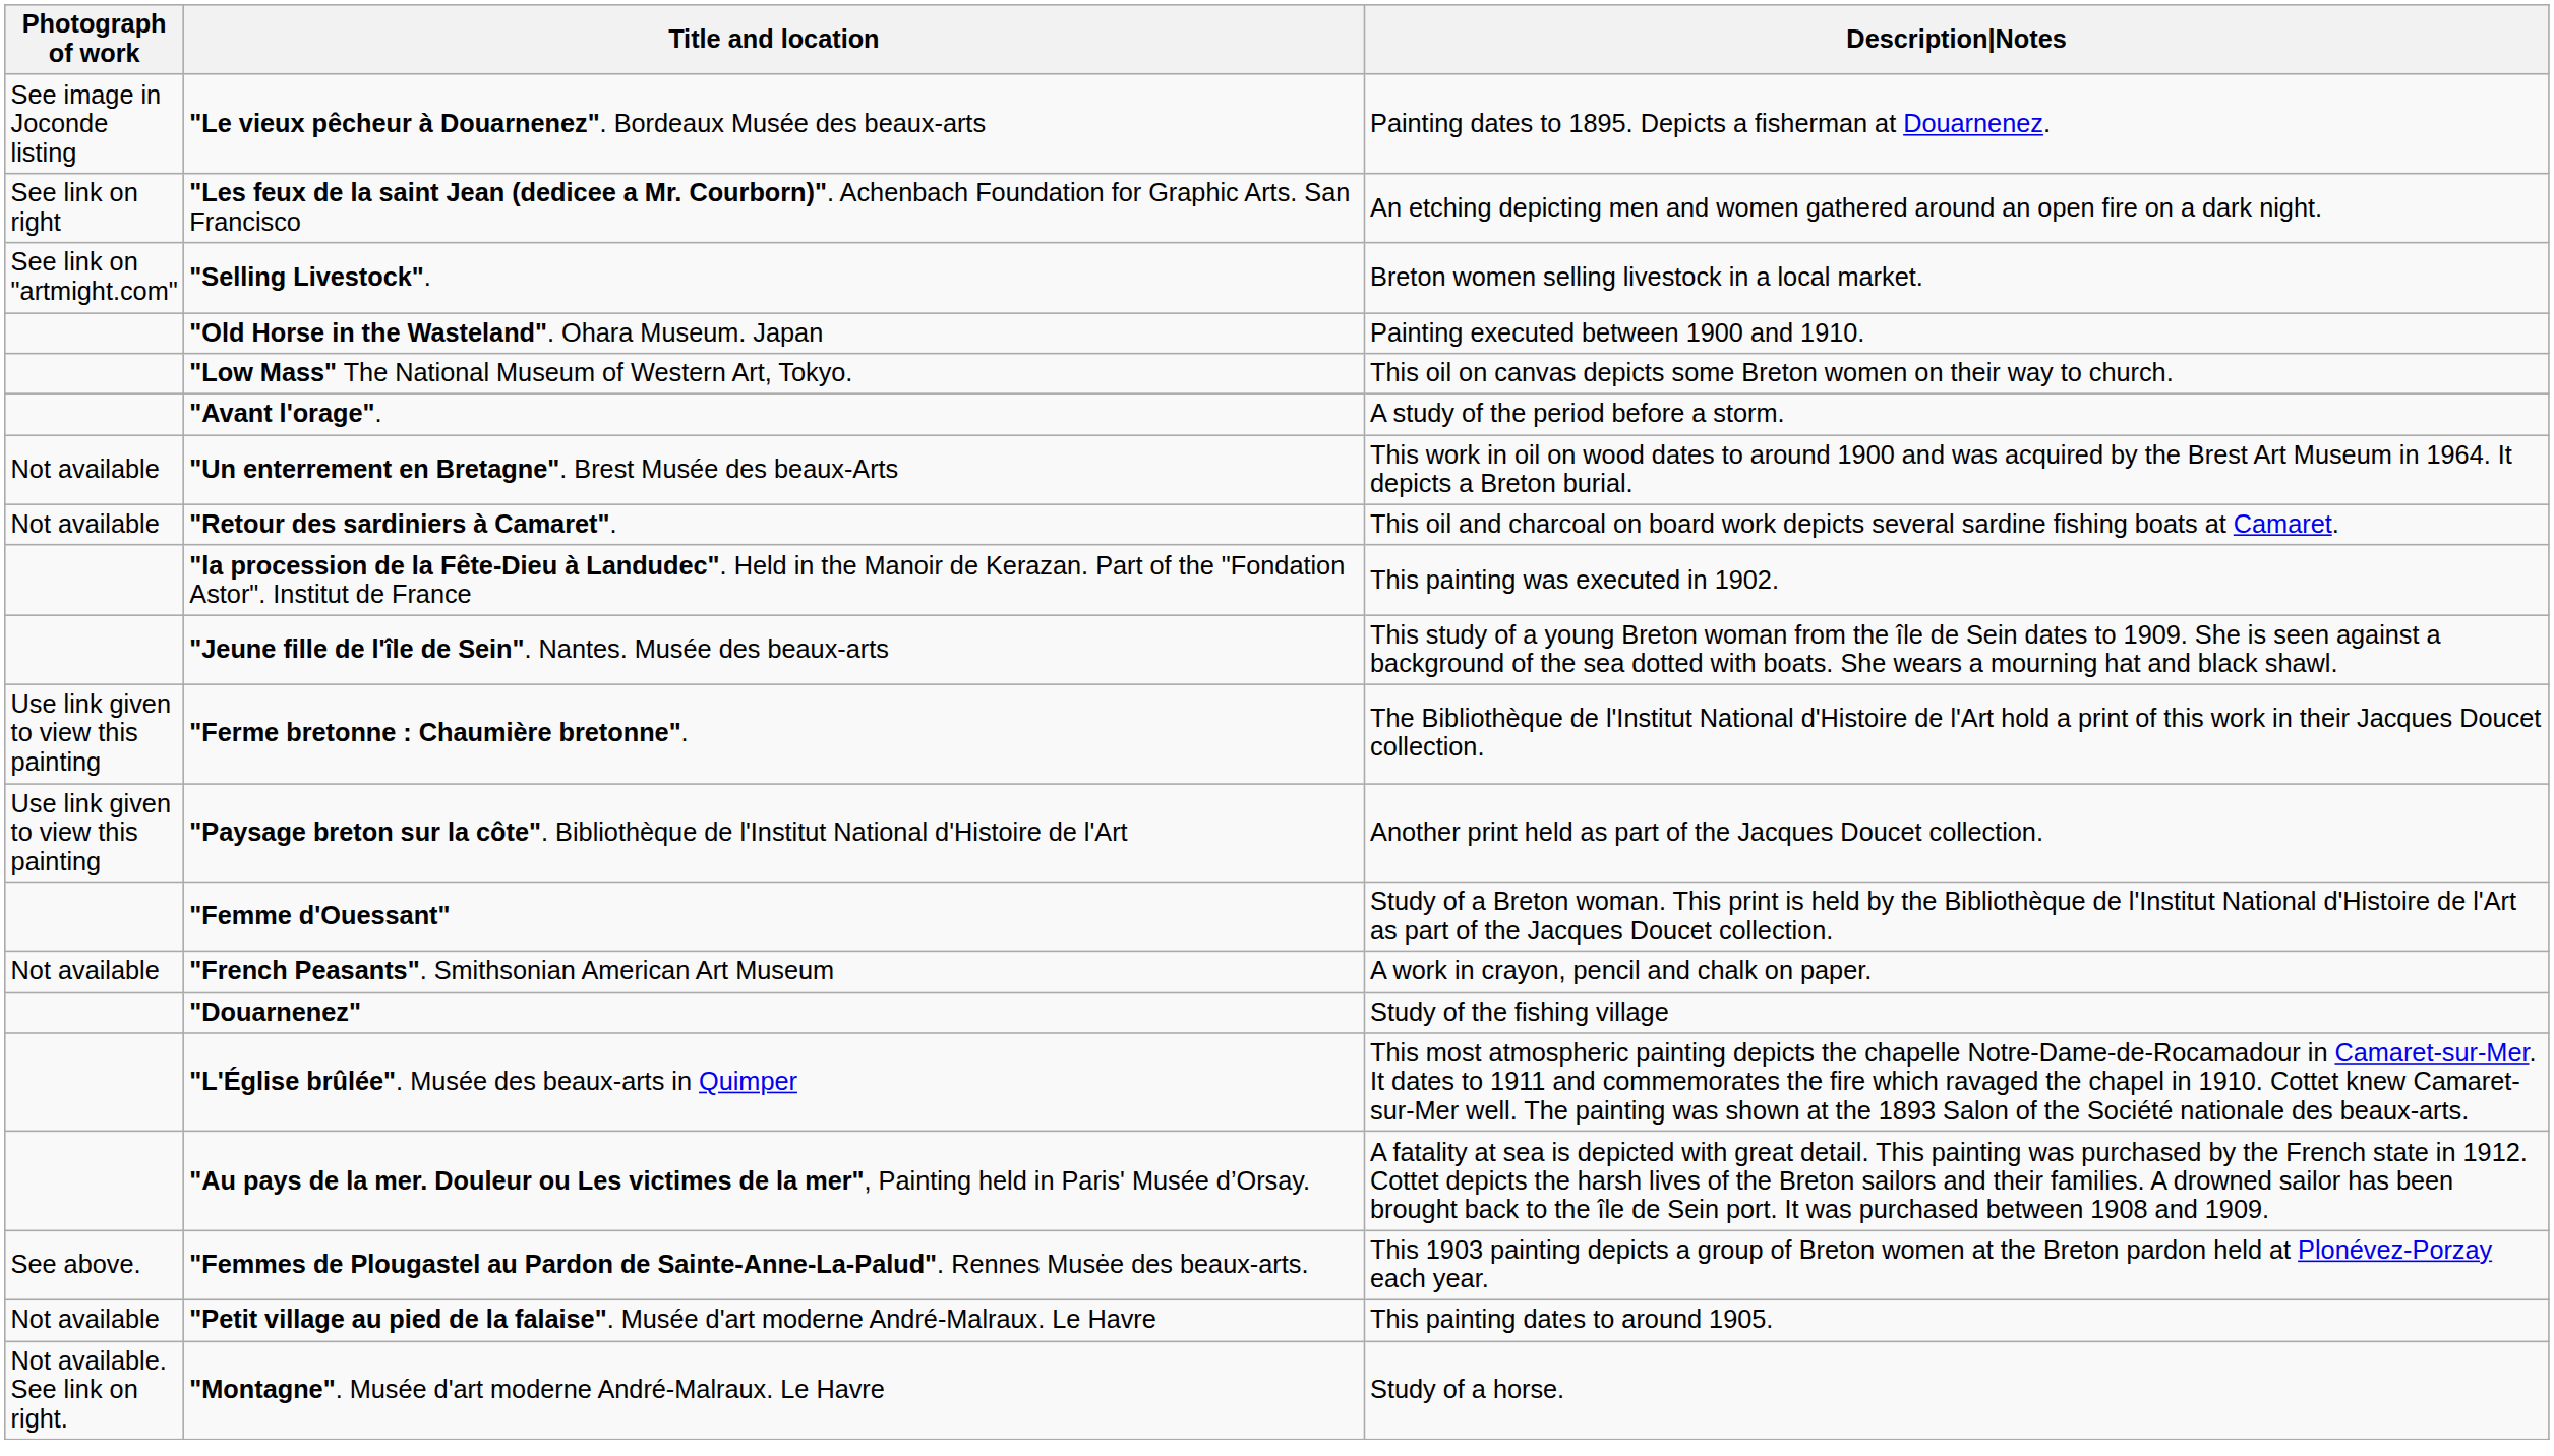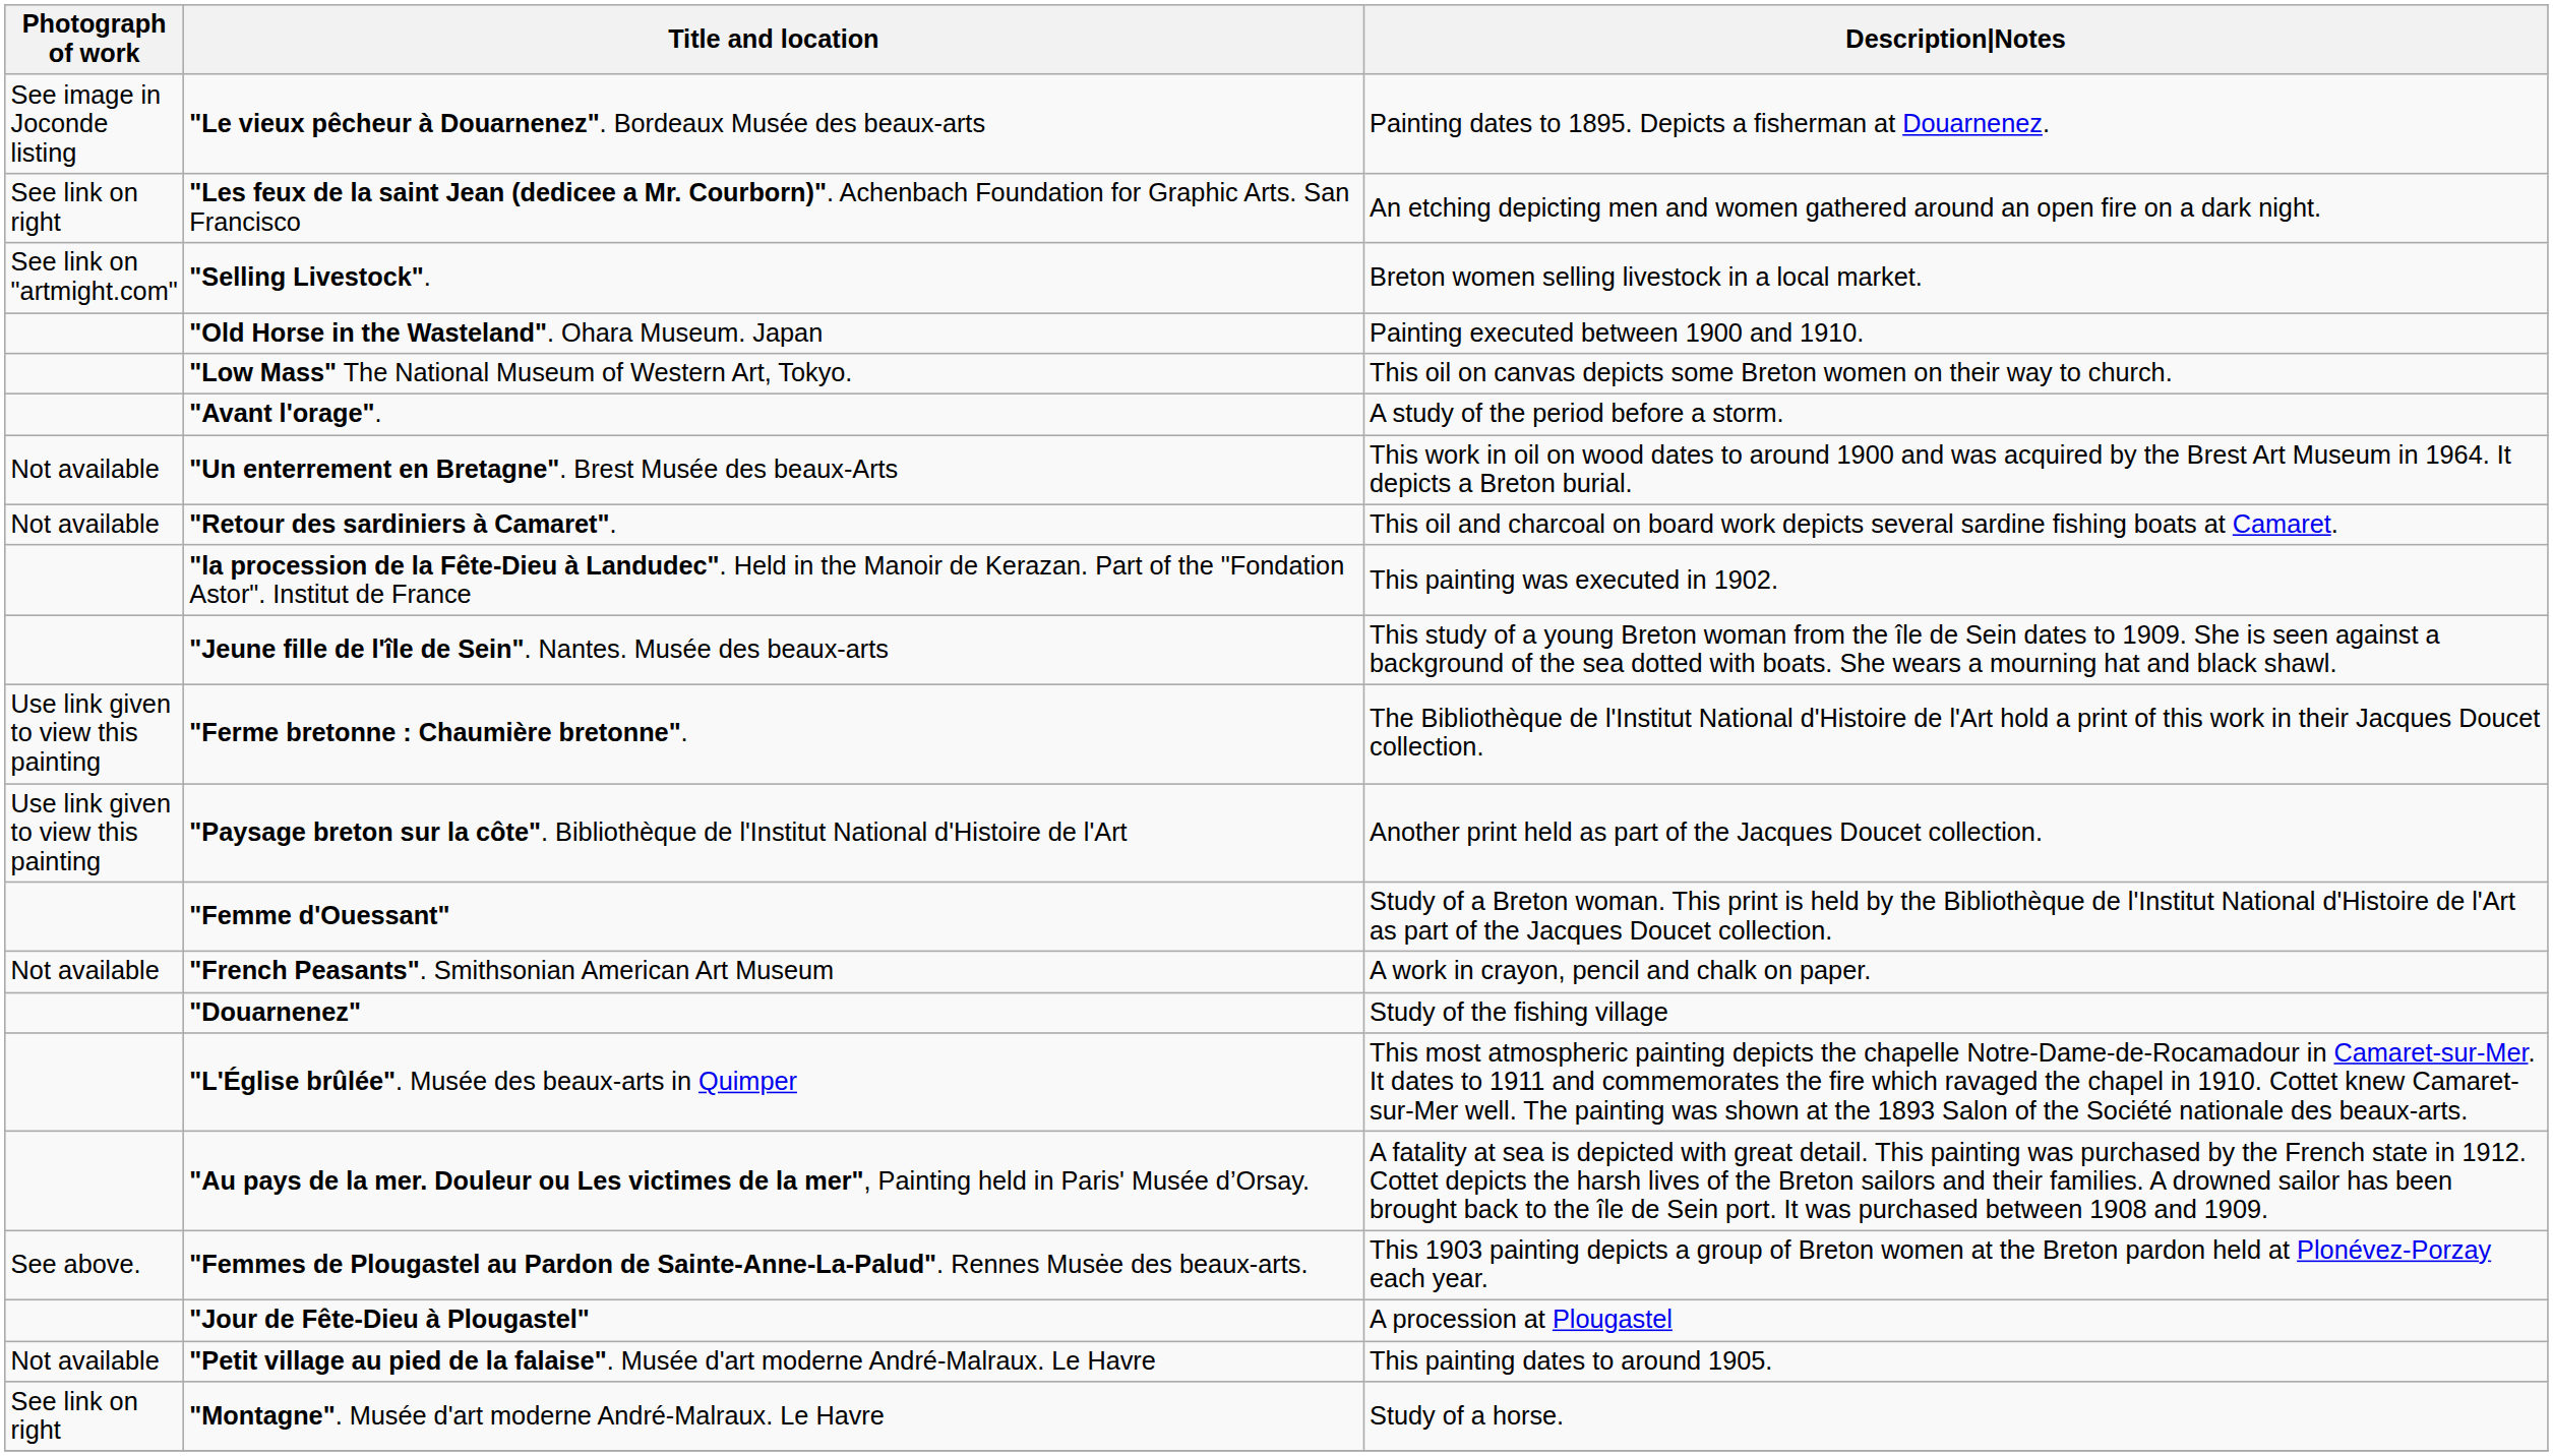+ row: "Jour de Fête-Dieu à Plougastel" | A procession at Plougastel
"Montagne". Musée d'art moderne André-Malraux. Le Havre | Photograph of work: Not available. See link on right. -> See link on right
